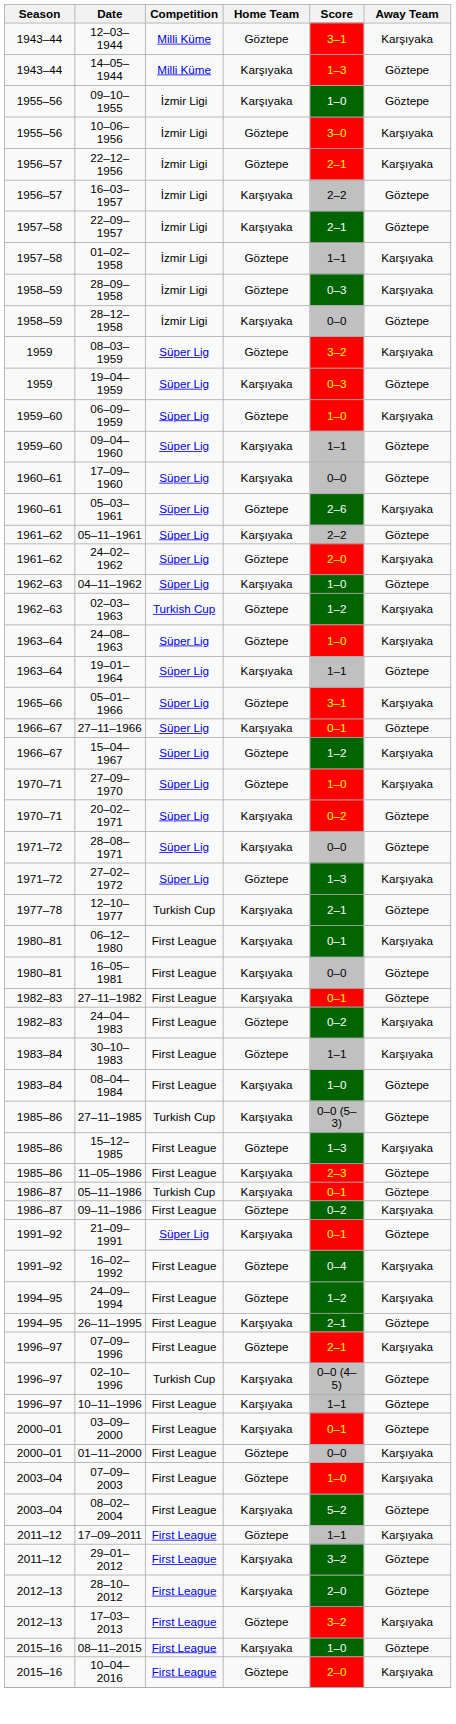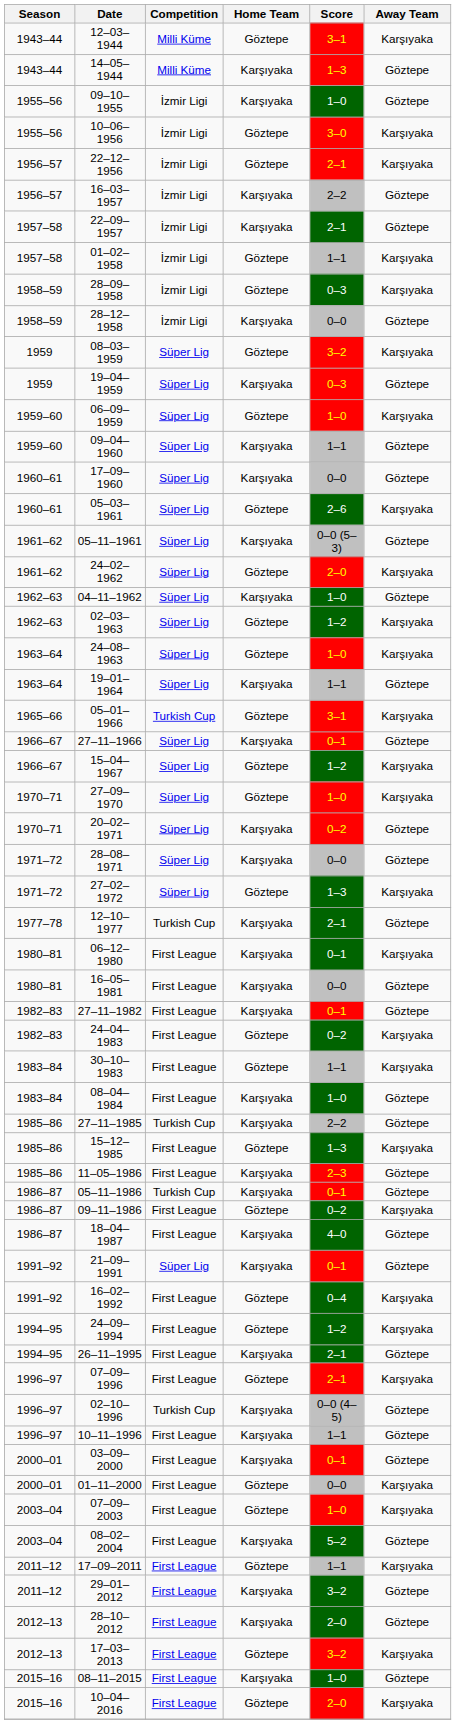05–11–1961 | Score: 2–2 -> 0–0 (5–3)
02–03–1963 | Competition: Turkish Cup -> Süper Lig
05–01–1966 | Competition: Süper Lig -> Turkish Cup
27–11–1985 | Score: 0–0 (5–3) -> 2–2
+ row: 1986–87 | 18–04–1987 | First League | Karşıyaka | 4–0 | Göztepe
